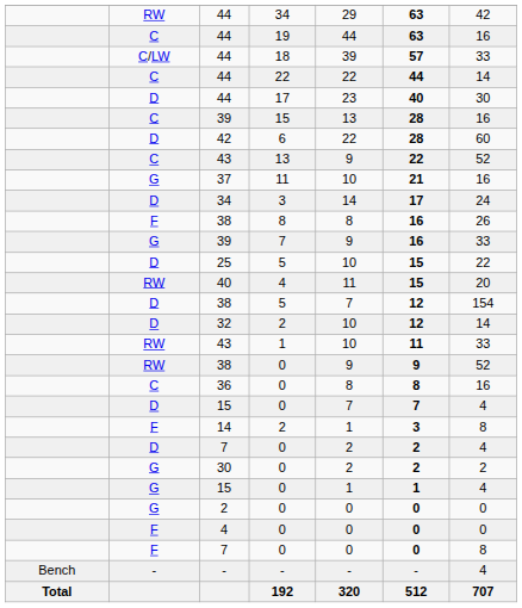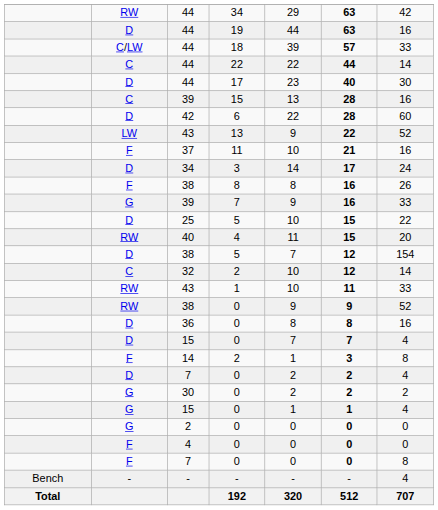44 / 19 | column 2: C -> D
43 / 13 | column 2: C -> LW
37 | column 2: G -> F
32 | column 2: D -> C
36 | column 2: C -> D
